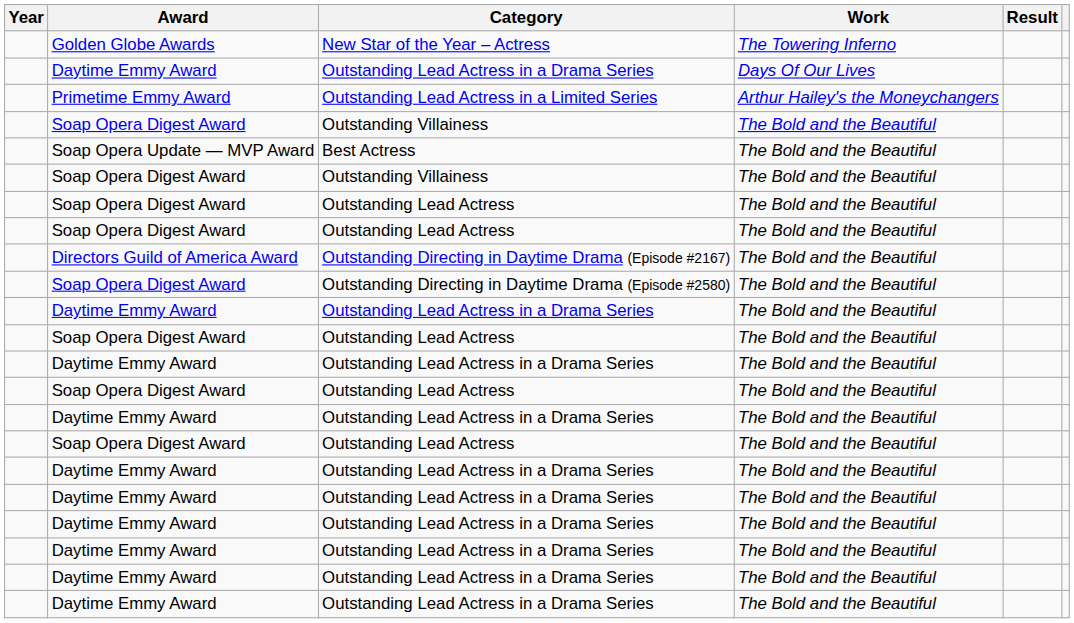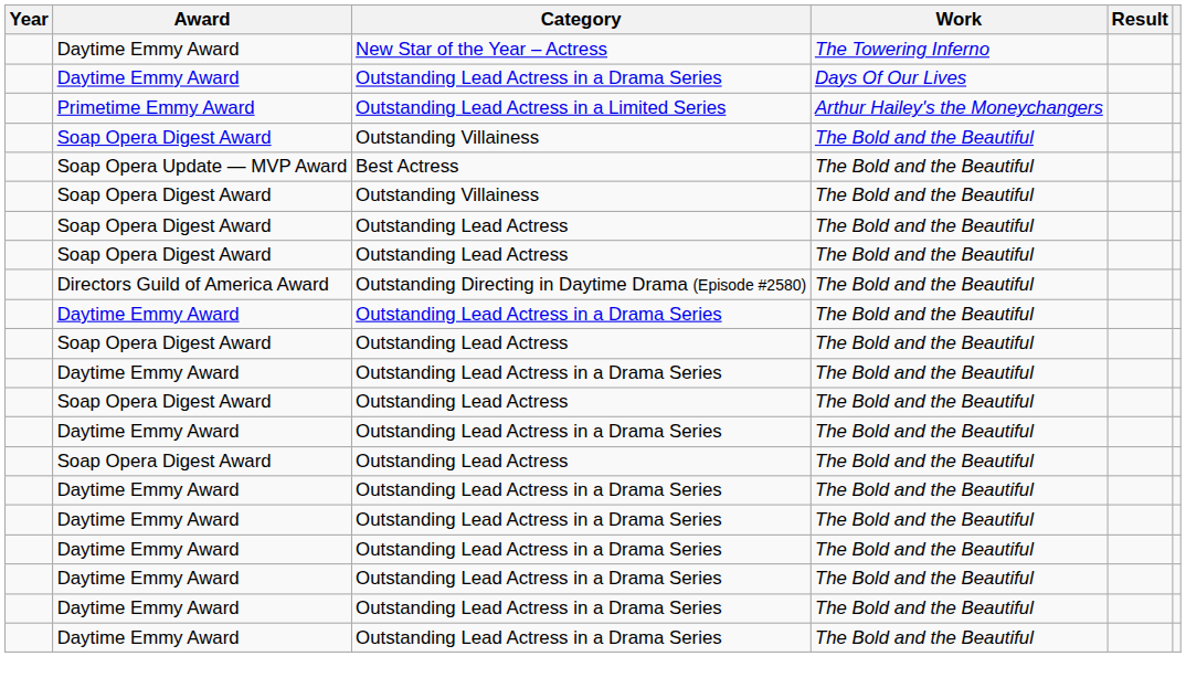New Star of the Year – Actress | Award: Golden Globe Awards -> Daytime Emmy Award
- row: Directors Guild of America Award | Outstanding Directing in Daytime Drama (Episode #2167) | The Bold and the Beautiful
Outstanding Directing in Daytime Drama (Episode #2580) | Award: Soap Opera Digest Award -> Directors Guild of America Award
